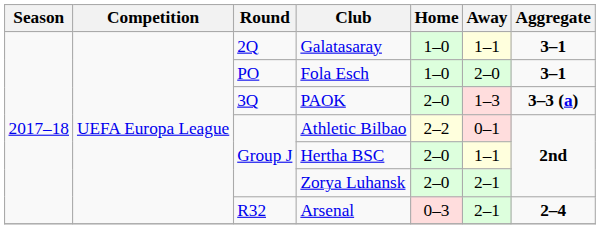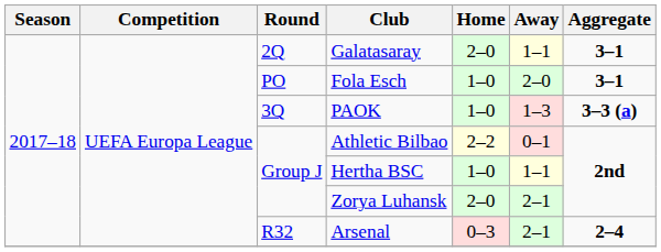Galatasaray | Home: 1–0 -> 2–0
PAOK | Home: 2–0 -> 1–0
Hertha BSC | Home: 2–0 -> 1–0
